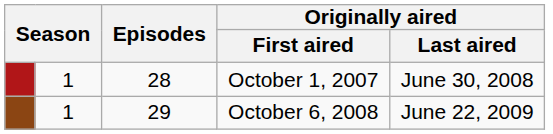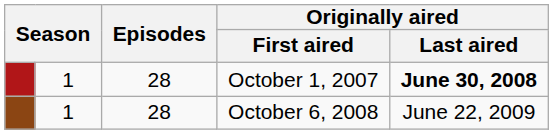October 1, 2007 | Originally aired / Last aired: normal -> bold
October 6, 2008 | Episodes: 29 -> 28
